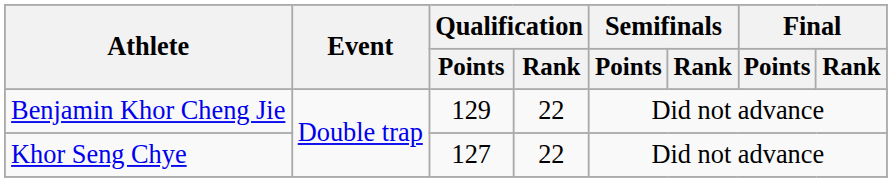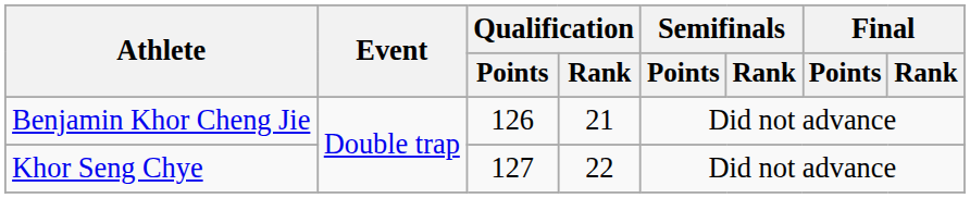Benjamin Khor Cheng Jie | Qualification / Points: 129 -> 126
Benjamin Khor Cheng Jie | Qualification / Rank: 22 -> 21
